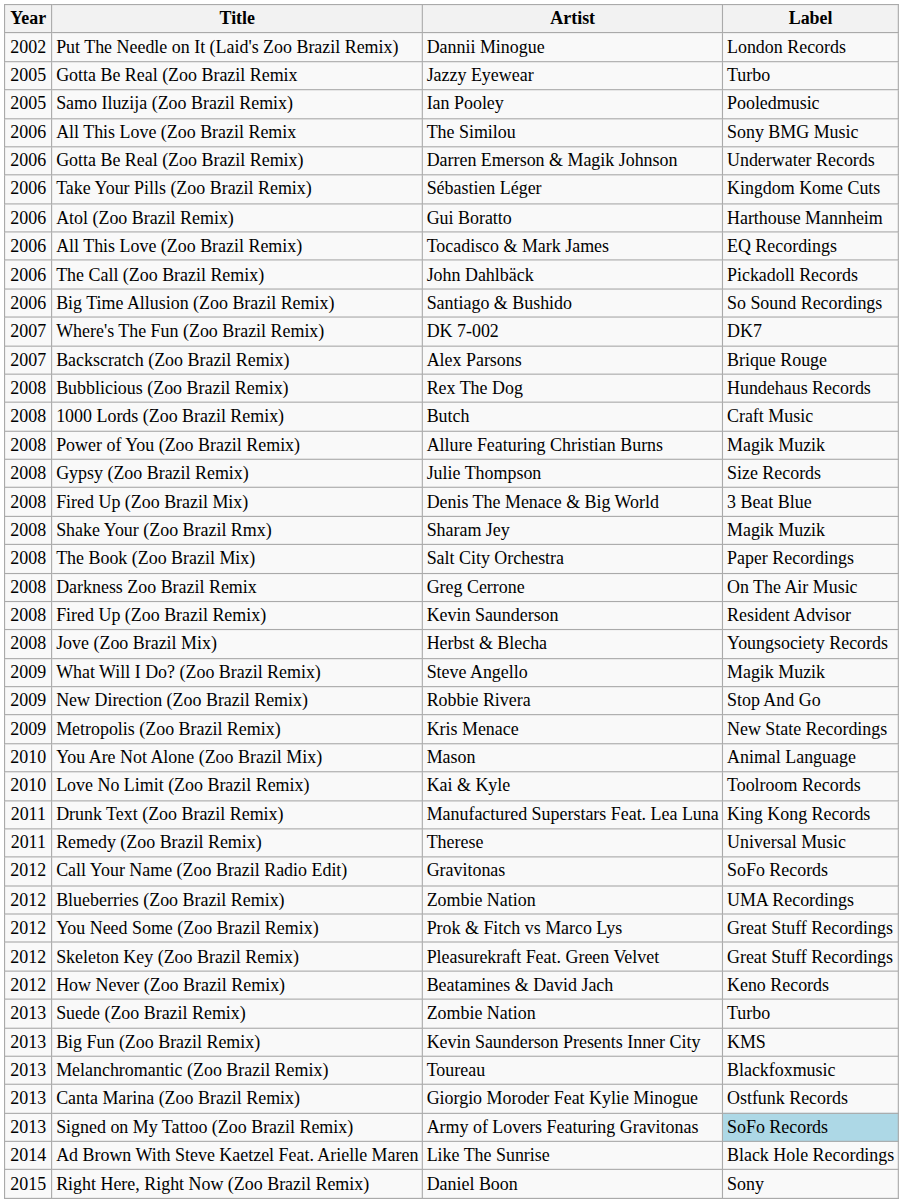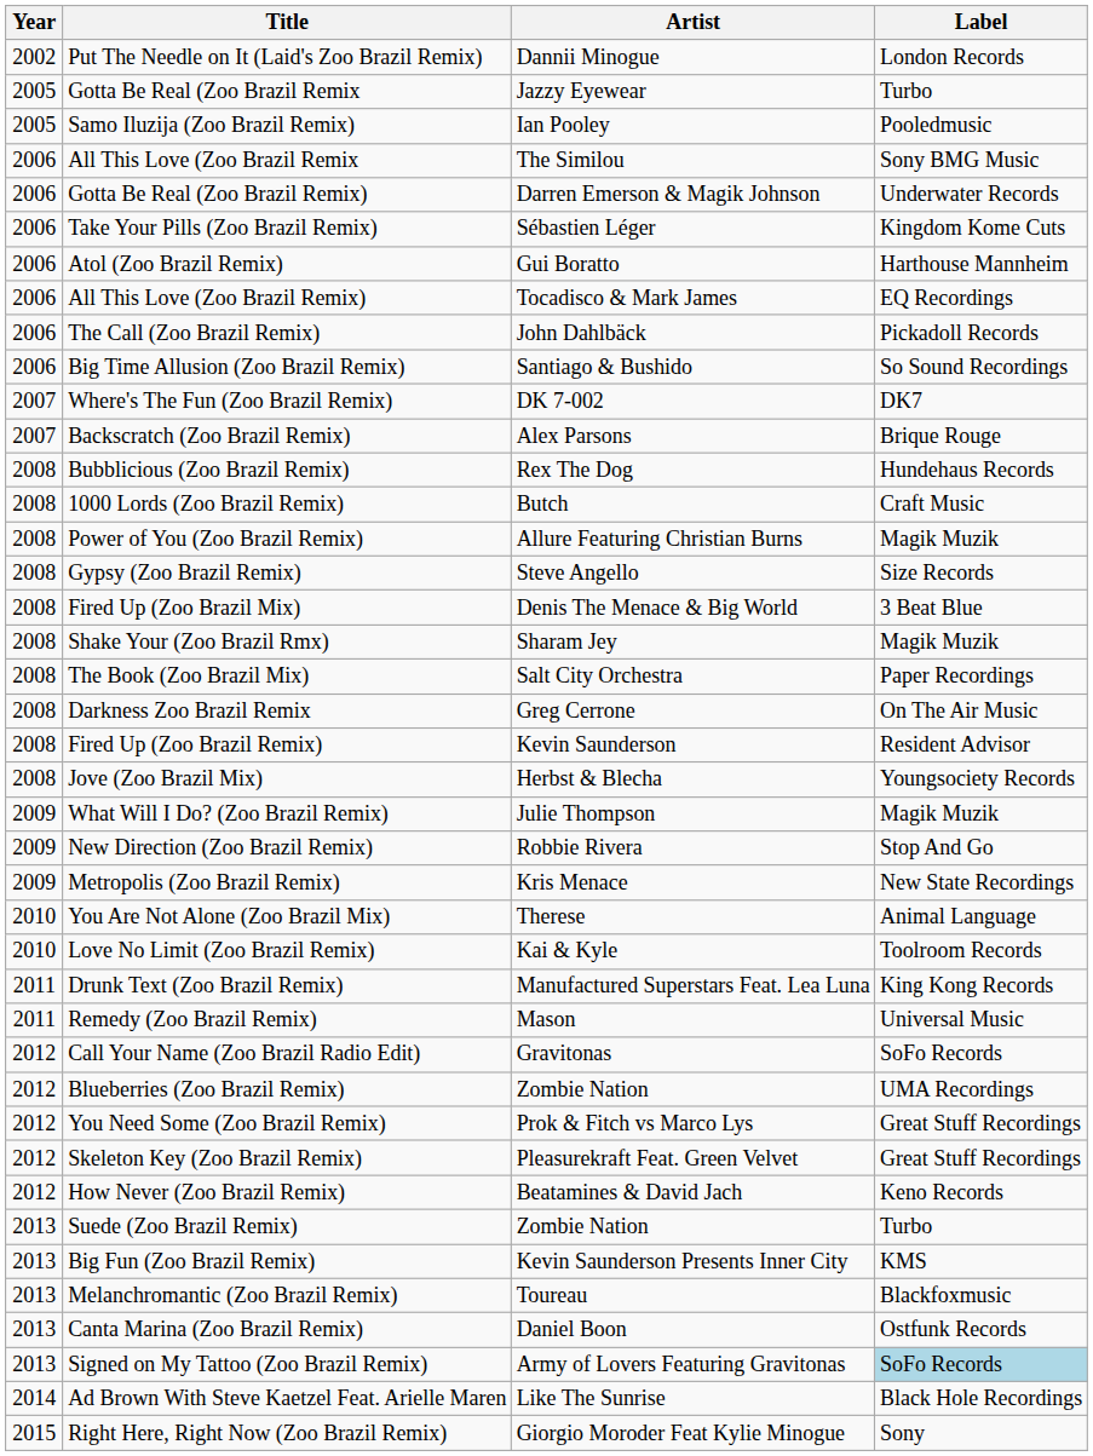Gypsy (Zoo Brazil Remix) | Artist: Julie Thompson -> Steve Angello
What Will I Do? (Zoo Brazil Remix) | Artist: Steve Angello -> Julie Thompson
You Are Not Alone (Zoo Brazil Mix) | Artist: Mason -> Therese
Remedy (Zoo Brazil Remix) | Artist: Therese -> Mason
Canta Marina (Zoo Brazil Remix) | Artist: Giorgio Moroder Feat Kylie Minogue -> Daniel Boon
Right Here, Right Now (Zoo Brazil Remix) | Artist: Daniel Boon -> Giorgio Moroder Feat Kylie Minogue
